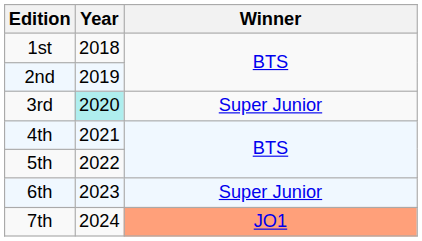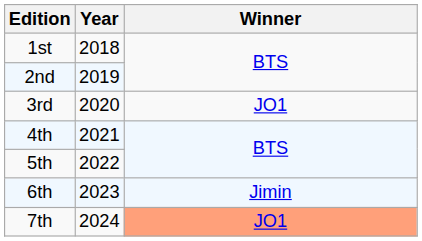3rd | Year: paleturquoise background -> no background
3rd | Winner: Super Junior -> JO1
6th | Winner: Super Junior -> Jimin
